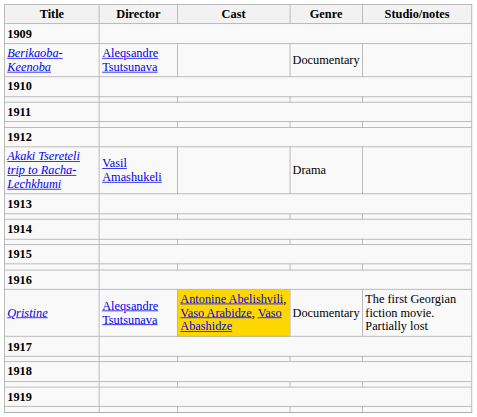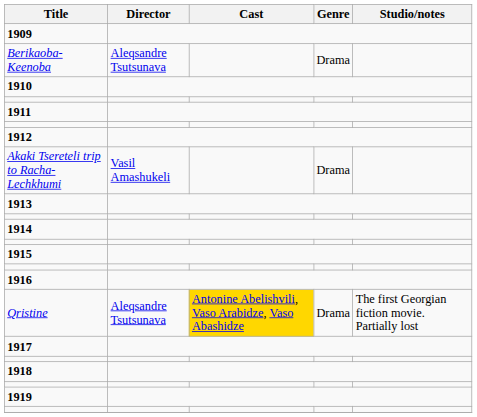Berikaoba-Keenoba | Genre: Documentary -> Drama
Qristine | Genre: Documentary -> Drama
